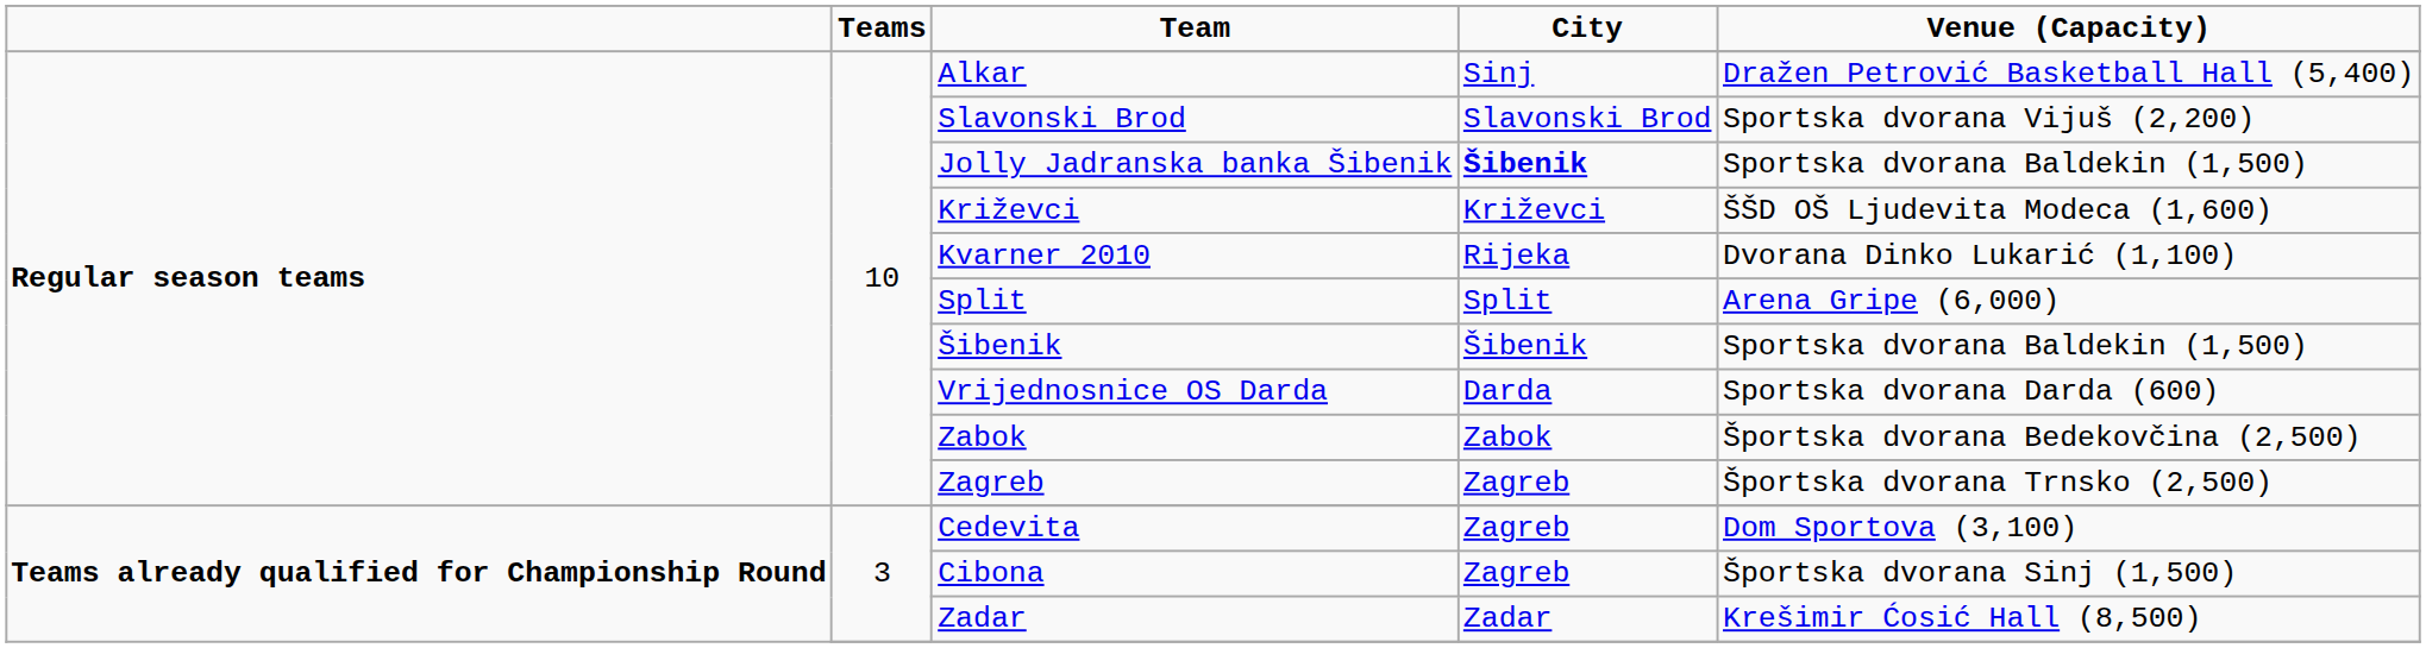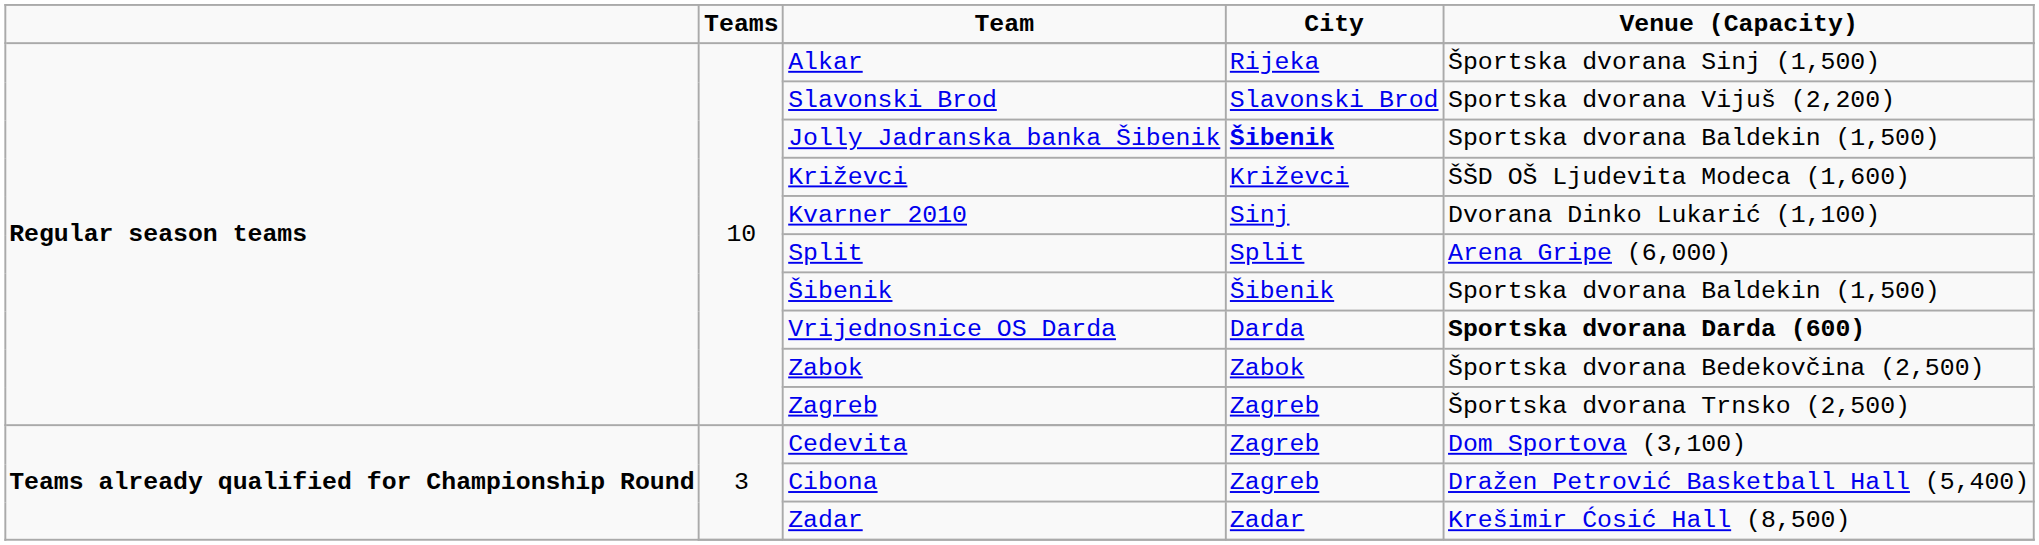Alkar | City: Sinj -> Rijeka
Alkar | Venue (Capacity): Dražen Petrović Basketball Hall (5,400) -> Športska dvorana Sinj (1,500)
Kvarner 2010 | City: Rijeka -> Sinj
Vrijednosnice OS Darda | Venue (Capacity): normal -> bold
Cibona | Venue (Capacity): Športska dvorana Sinj (1,500) -> Dražen Petrović Basketball Hall (5,400)
